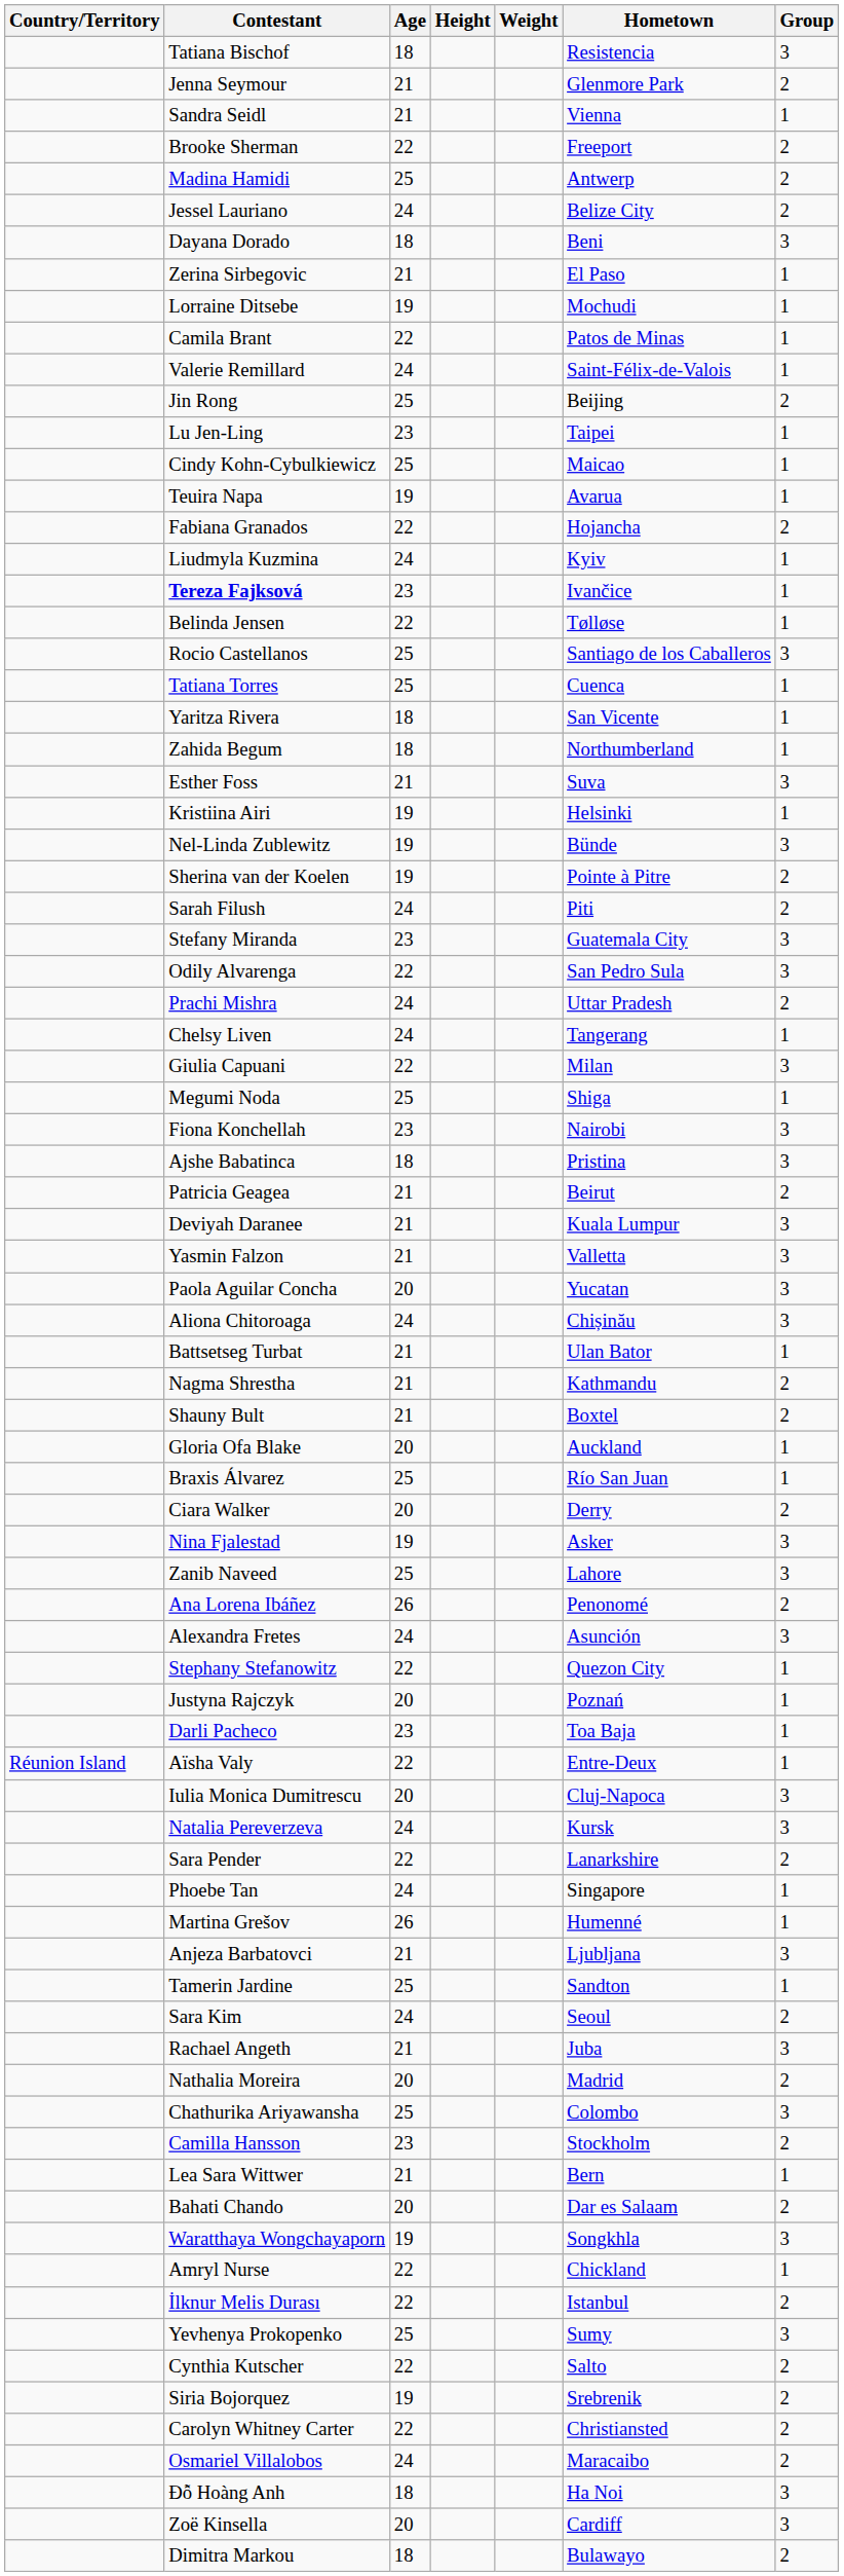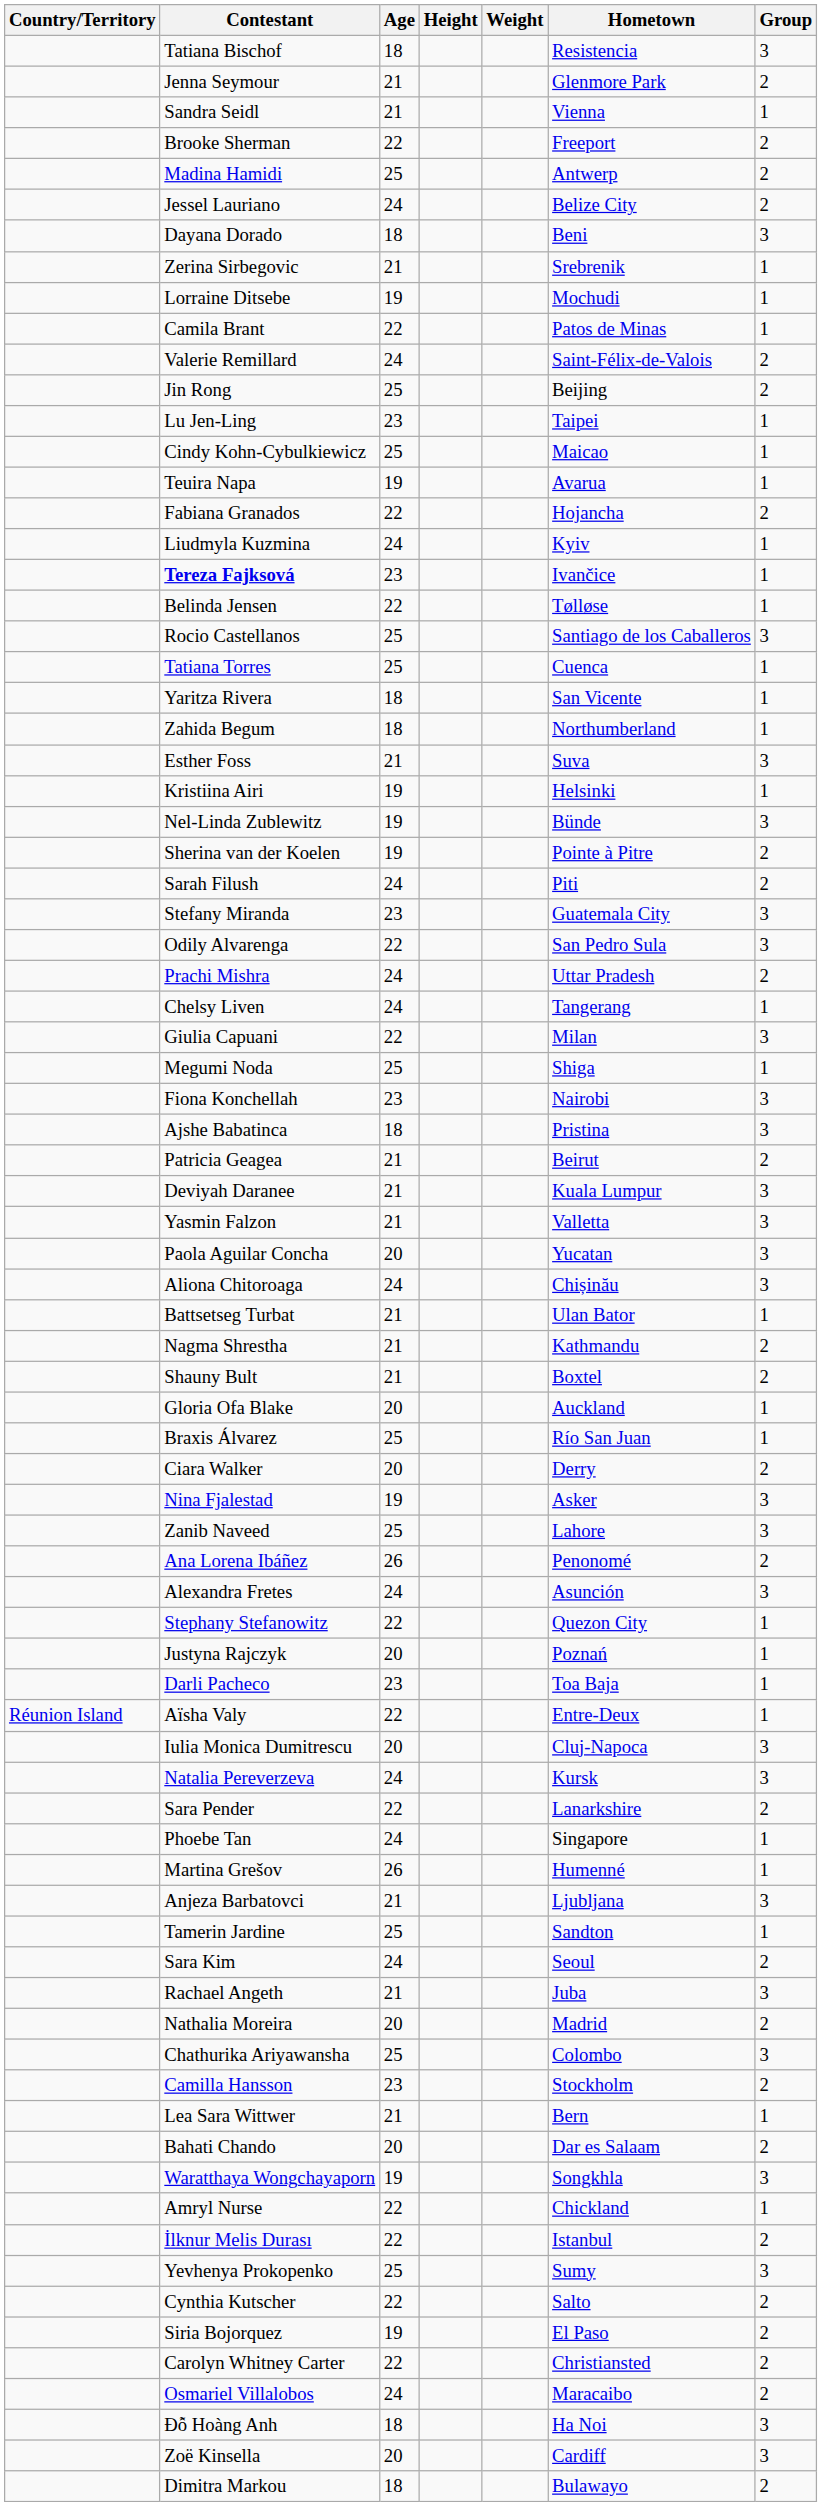Zerina Sirbegovic | Hometown: El Paso -> Srebrenik
Valerie Remillard | Group: 1 -> 2
Siria Bojorquez | Hometown: Srebrenik -> El Paso
